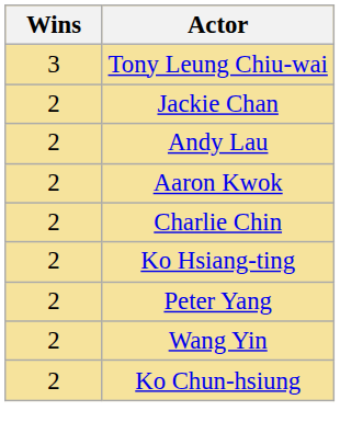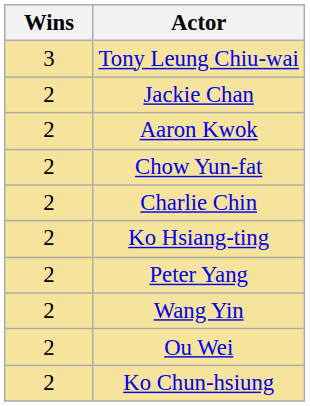- row: 2 | Andy Lau
+ row: 2 | Chow Yun-fat
+ row: 2 | Ou Wei
